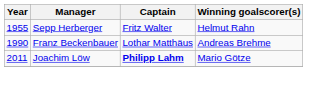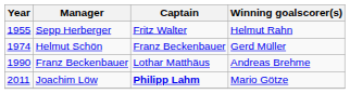+ row: 1974 | Helmut Schön | Franz Beckenbauer | Gerd Müller
